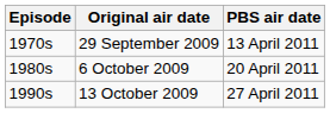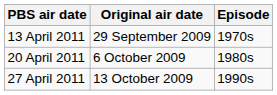columns swapped: Episode <-> PBS air date
